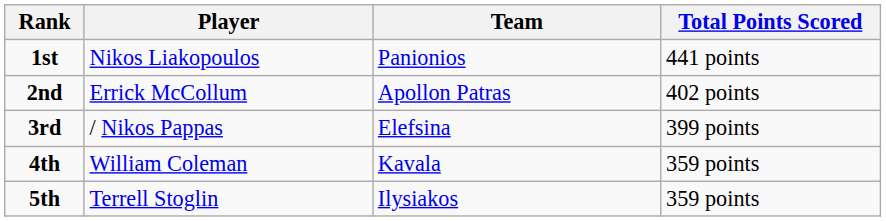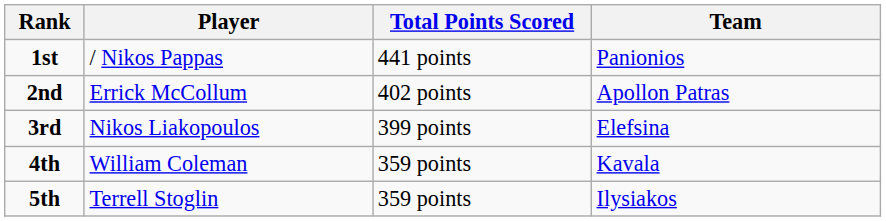columns swapped: Team <-> Total Points Scored
1st | Player: Nikos Liakopoulos -> / Nikos Pappas
3rd | Player: / Nikos Pappas -> Nikos Liakopoulos
